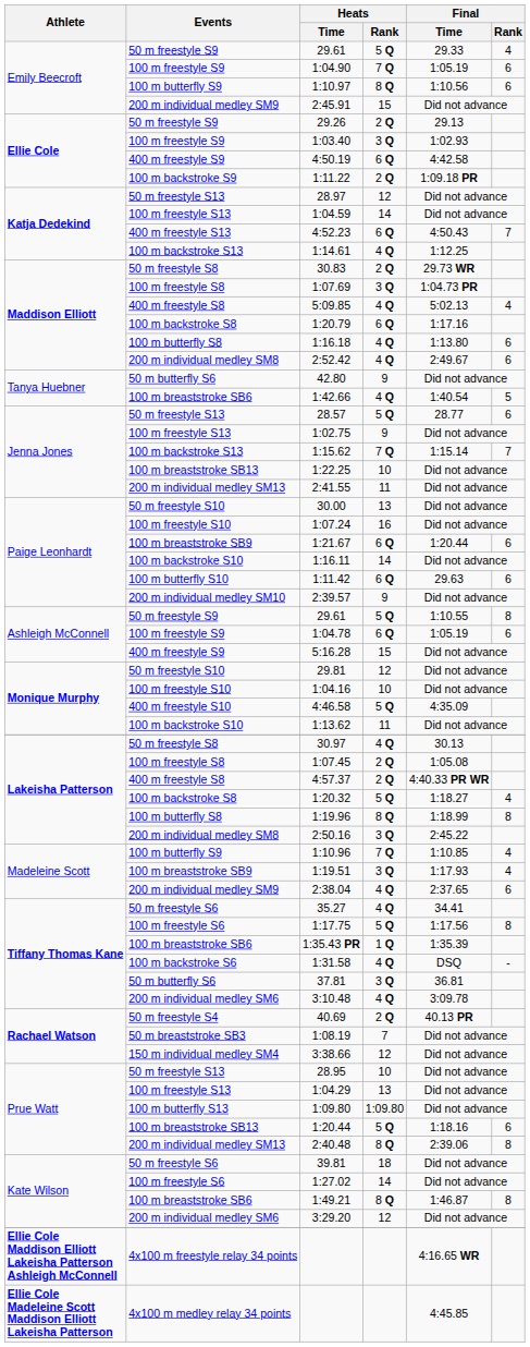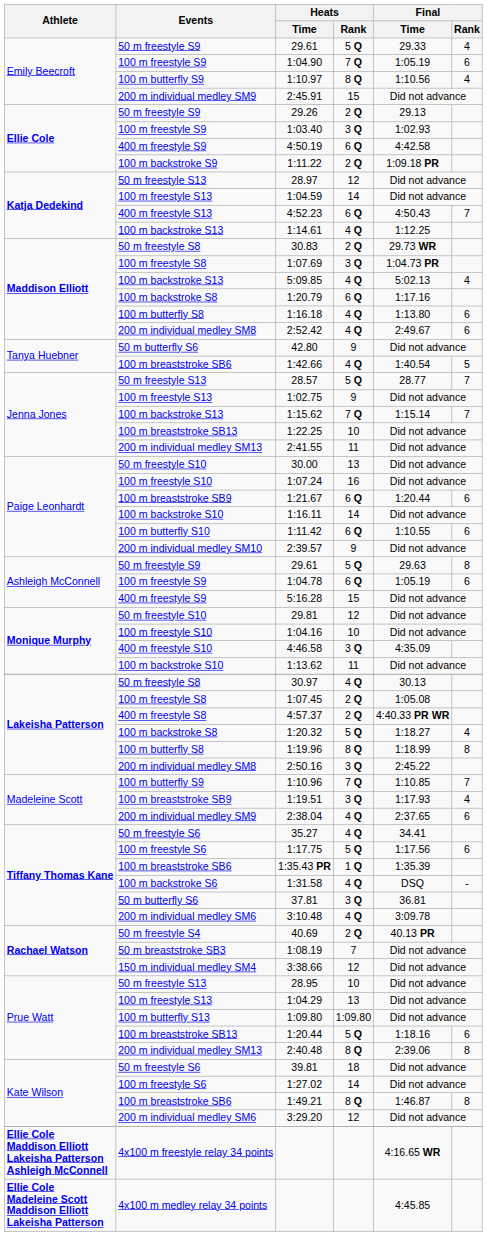1:10.97 | Final / Rank: 6 -> 4
5:09.85 | Events: 400 m freestyle S8 -> 100 m backstroke S13
28.57 | Final / Rank: 6 -> 7
1:11.42 | Final / Time: 29.63 -> 1:10.55
Ashleigh McConnell / 29.61 | Final / Time: 1:10.55 -> 29.63
4:46.58 | Heats / Rank: 5 Q -> 3 Q
1:10.96 | Final / Rank: 4 -> 7
1:17.75 | Final / Rank: 8 -> 6
